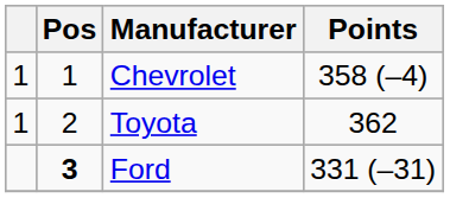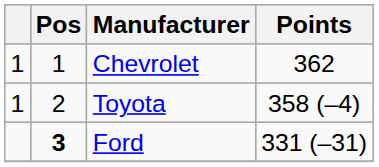Chevrolet | Points: 358 (–4) -> 362
Toyota | Points: 362 -> 358 (–4)
